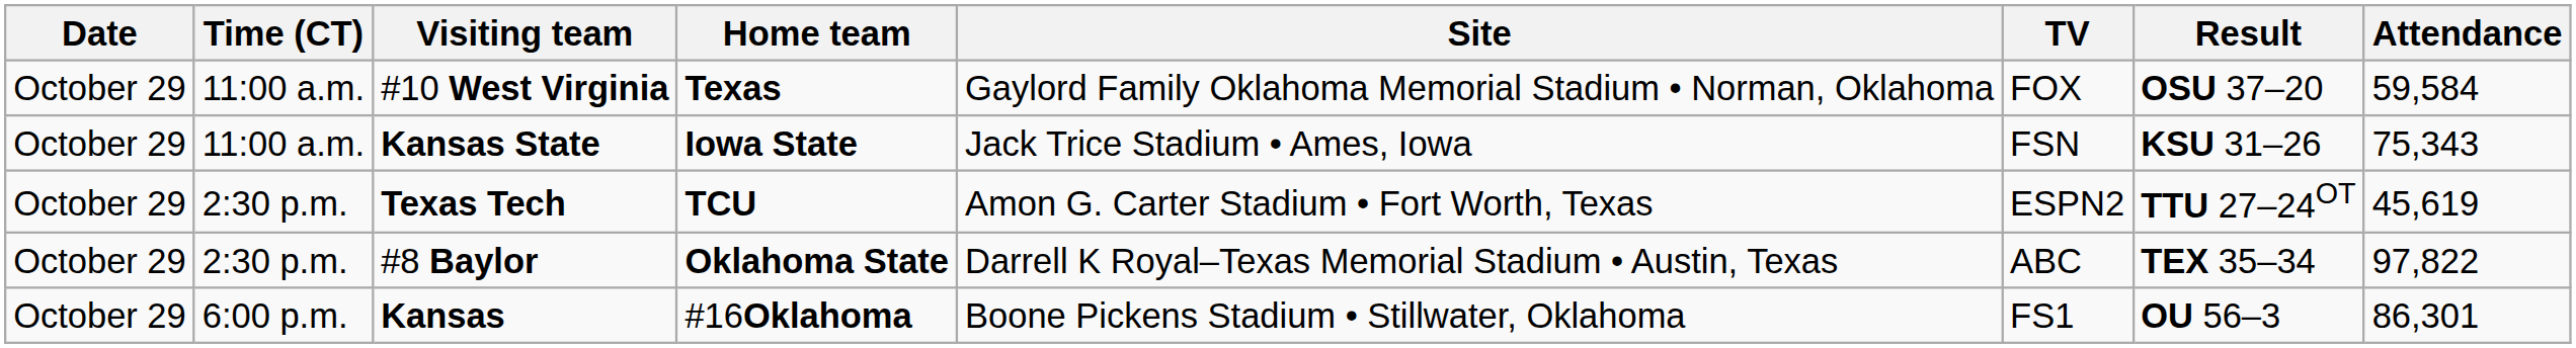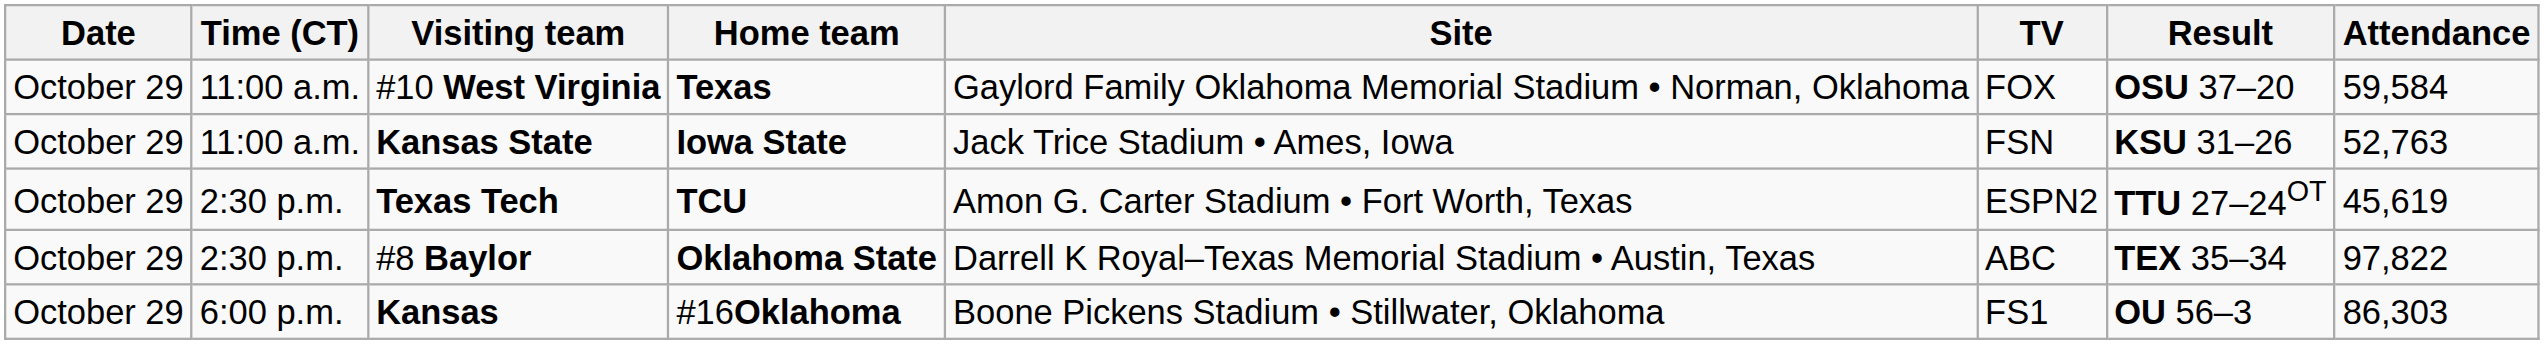Kansas State | Attendance: 75,343 -> 52,763
Kansas | Attendance: 86,301 -> 86,303
